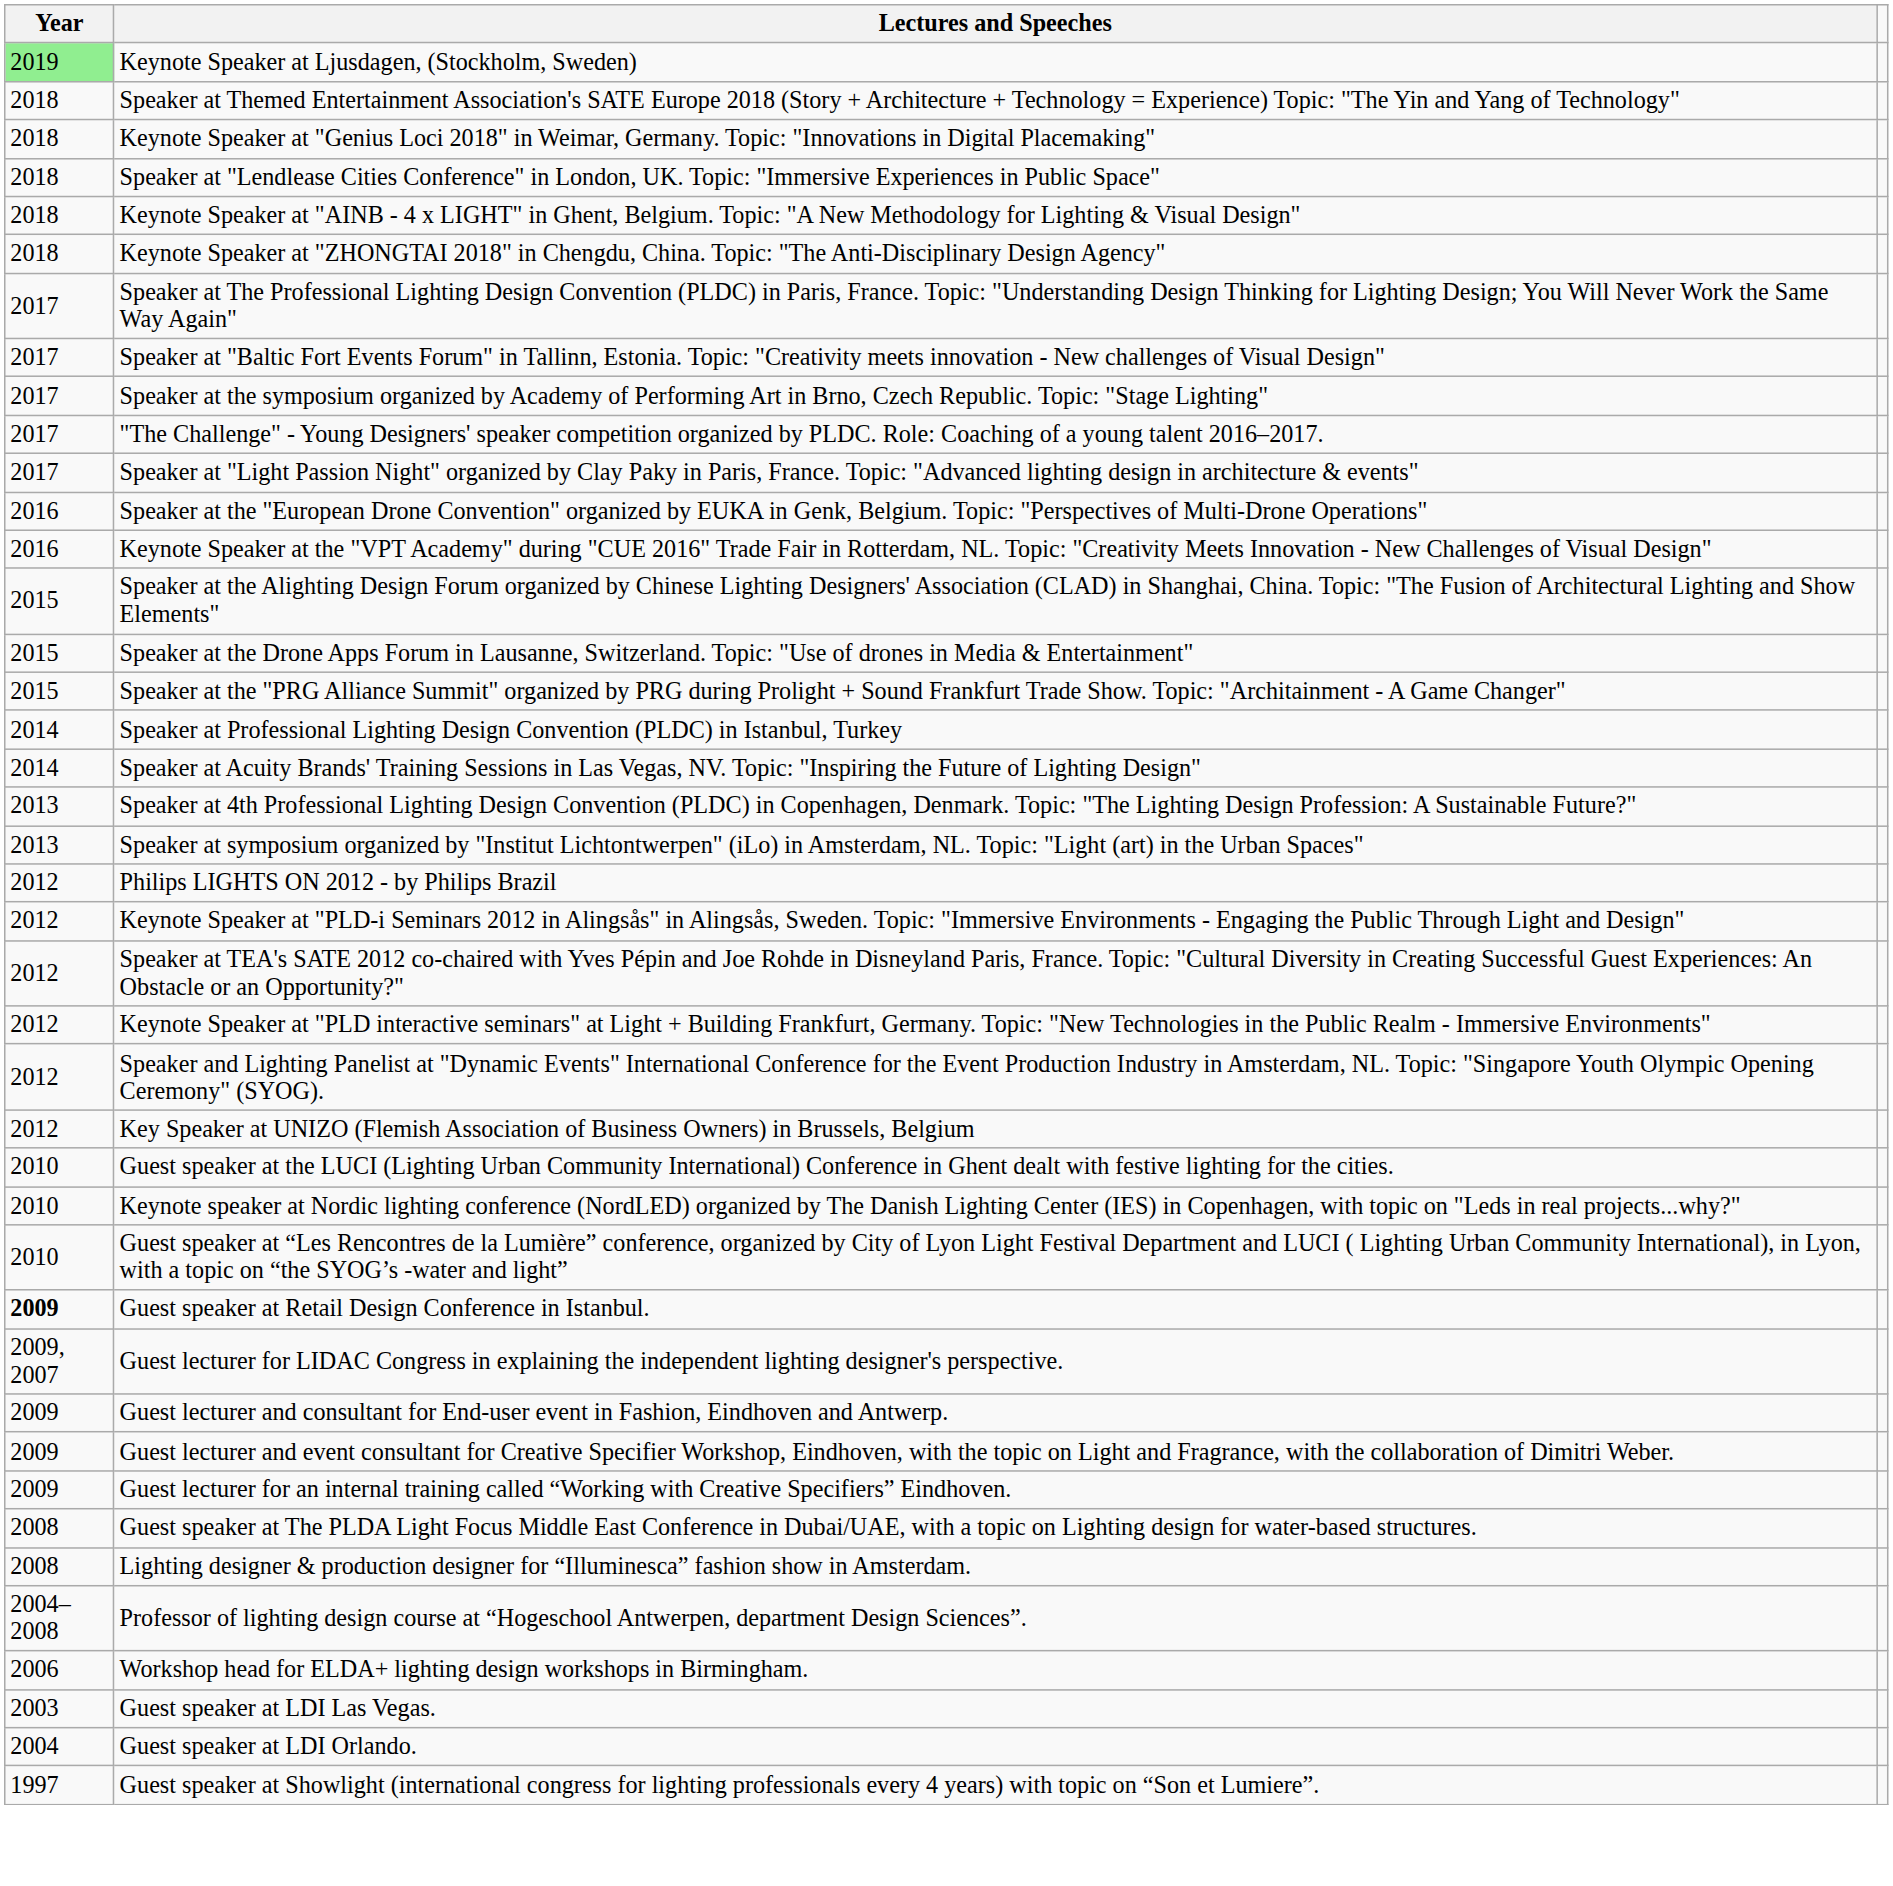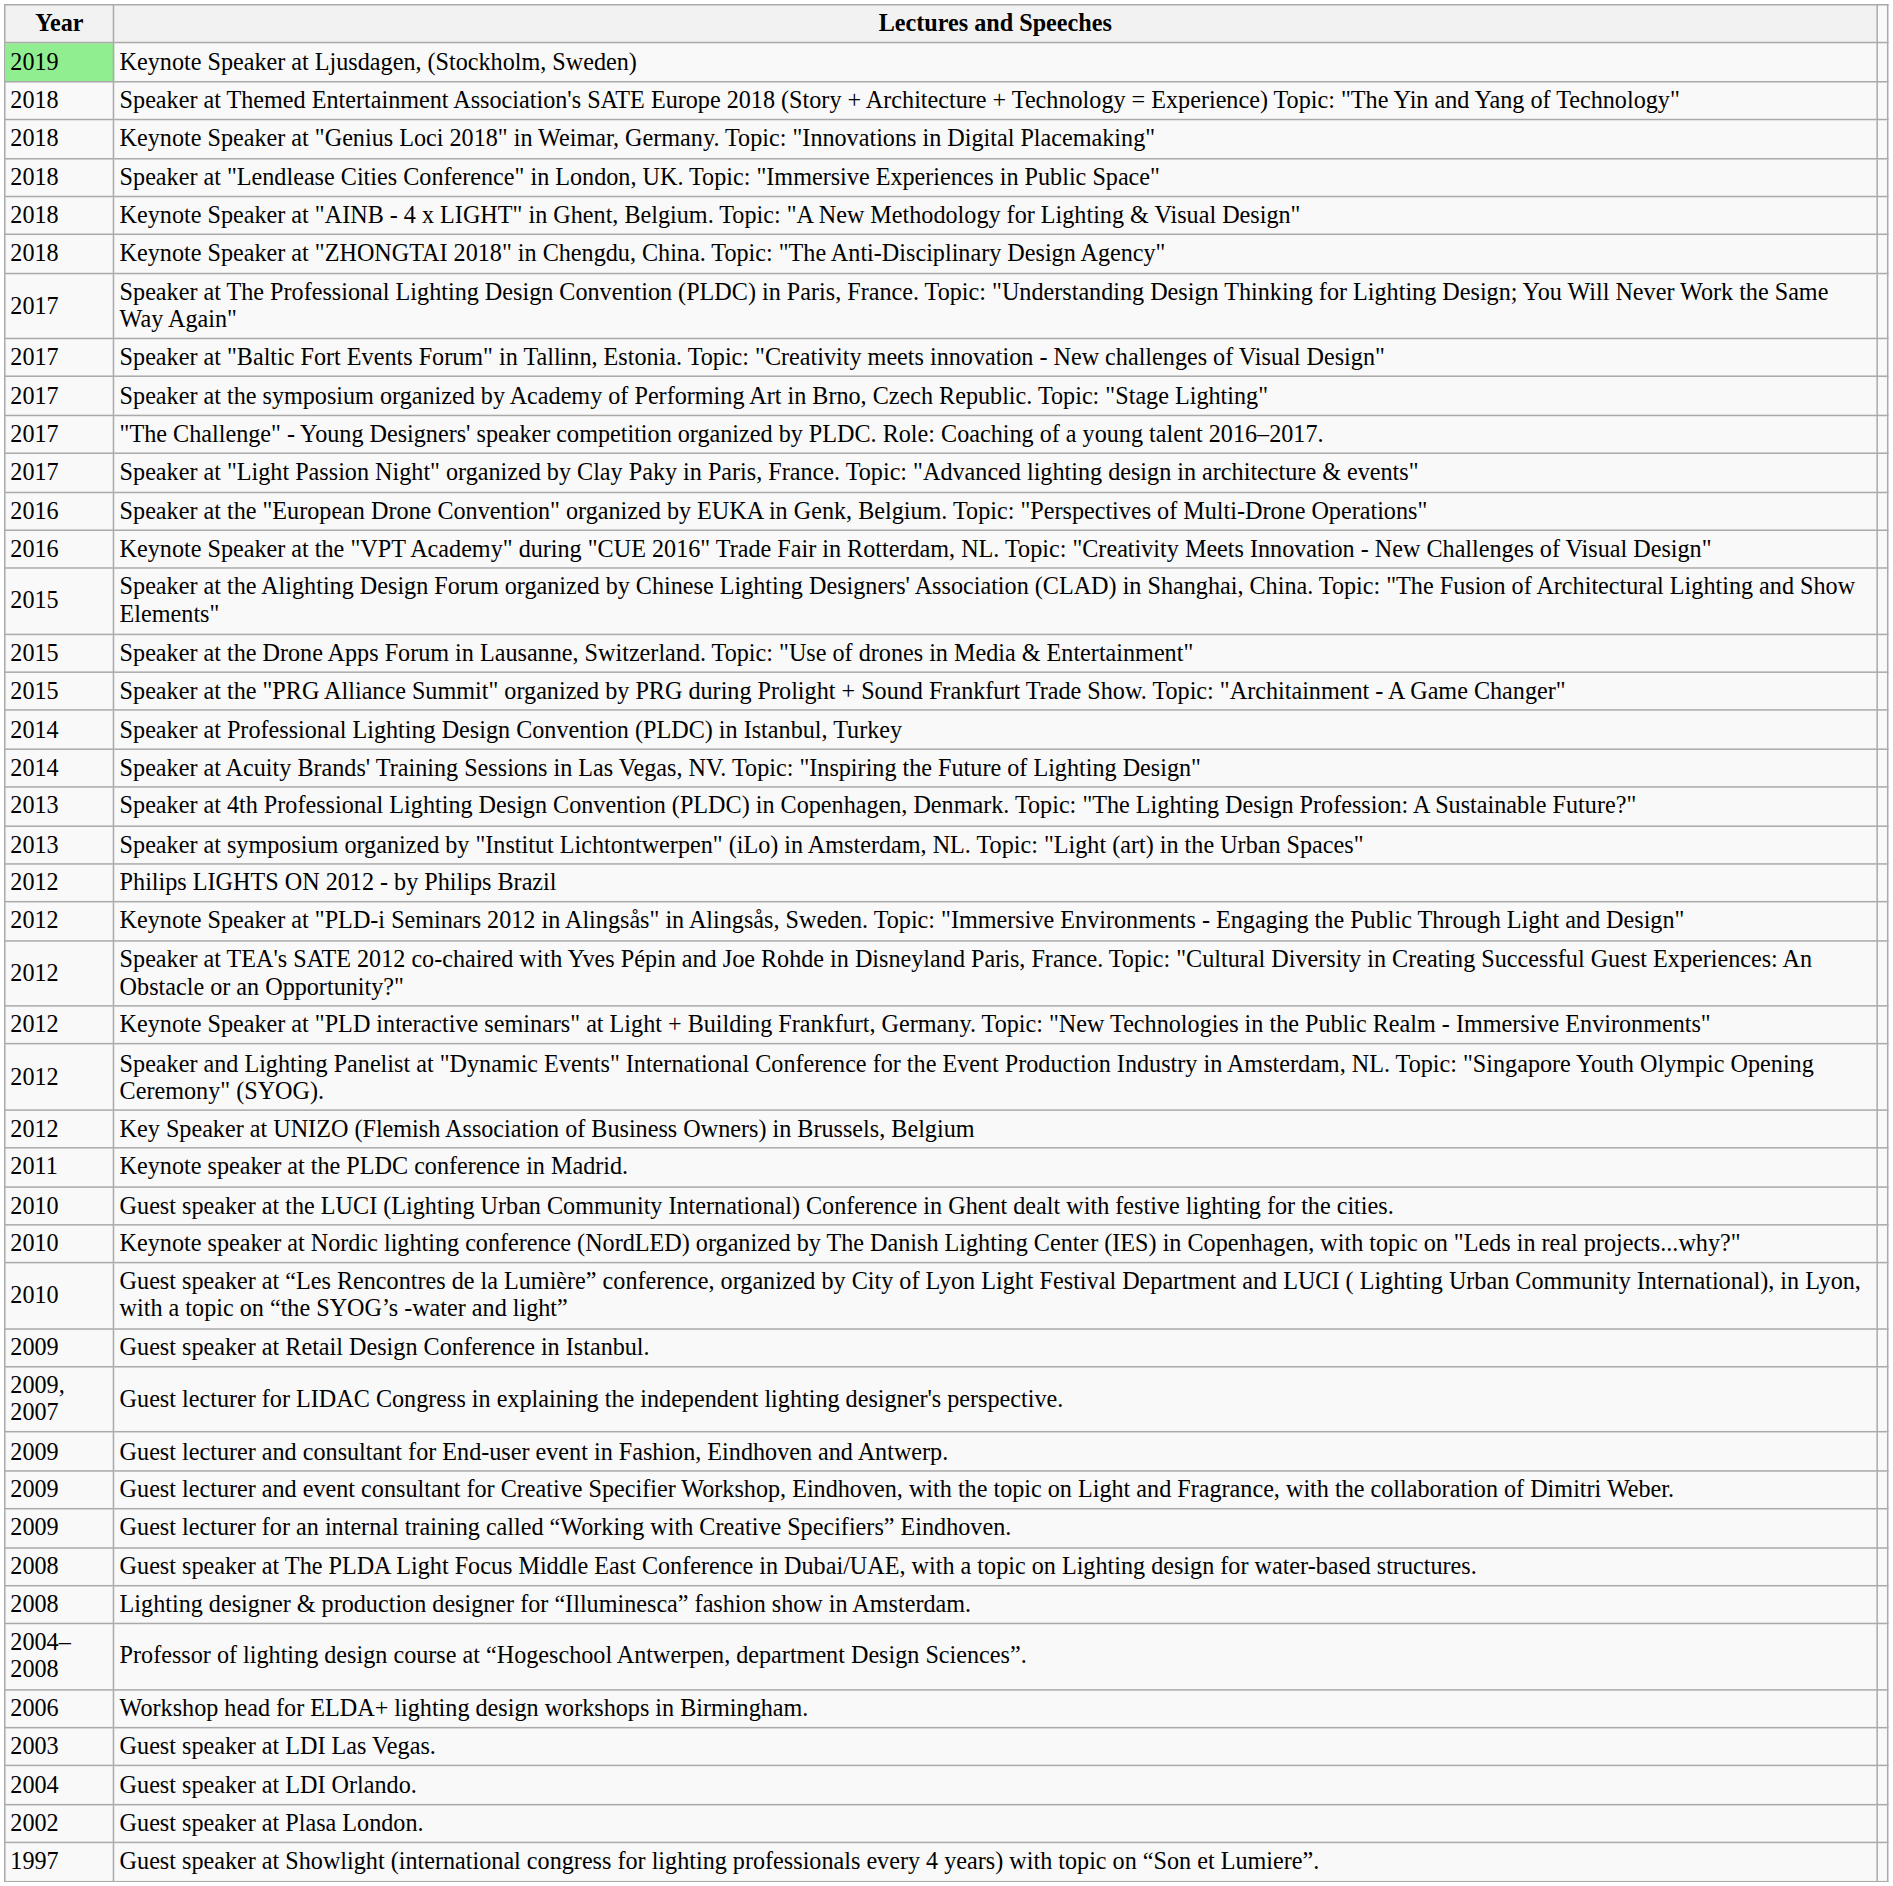+ row: 2011 | Keynote speaker at the PLDC conference in Madrid.
Guest speaker at Retail Design Conference in Istanbul. | Year: bold -> normal
+ row: 2002 | Guest speaker at Plasa London.
